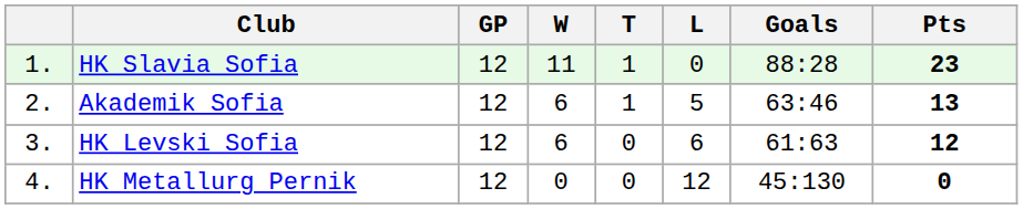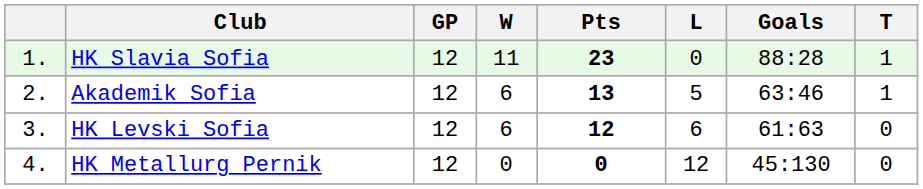columns swapped: T <-> Pts
